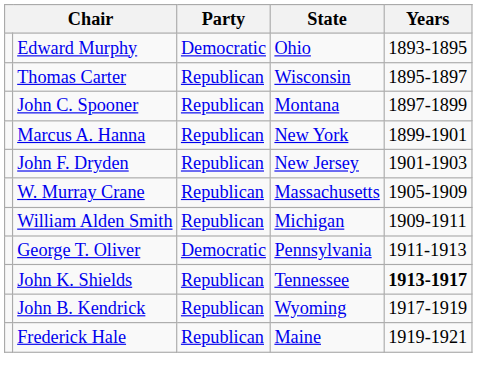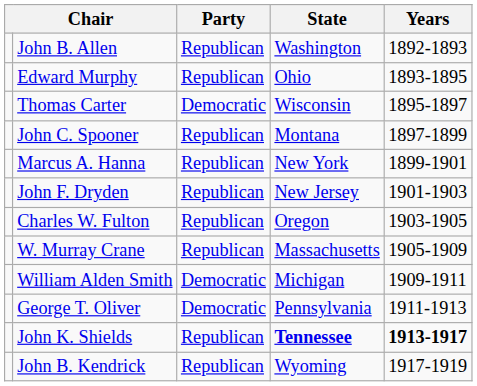+ row: John B. Allen | Republican | Washington | 1892-1893
Edward Murphy | Party: Democratic -> Republican
Thomas Carter | Party: Republican -> Democratic
+ row: Charles W. Fulton | Republican | Oregon | 1903-1905
William Alden Smith | Party: Republican -> Democratic
John K. Shields | State: normal -> bold
- row: Frederick Hale | Republican | Maine | 1919-1921
